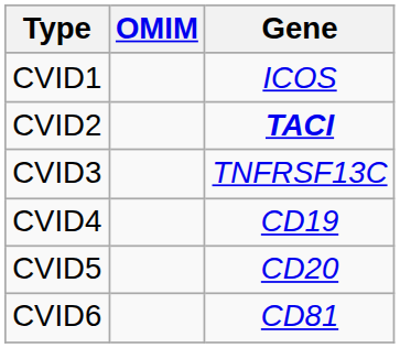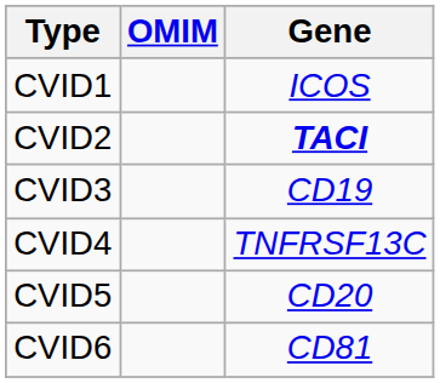CVID3 | Gene: TNFRSF13C -> CD19
CVID4 | Gene: CD19 -> TNFRSF13C
